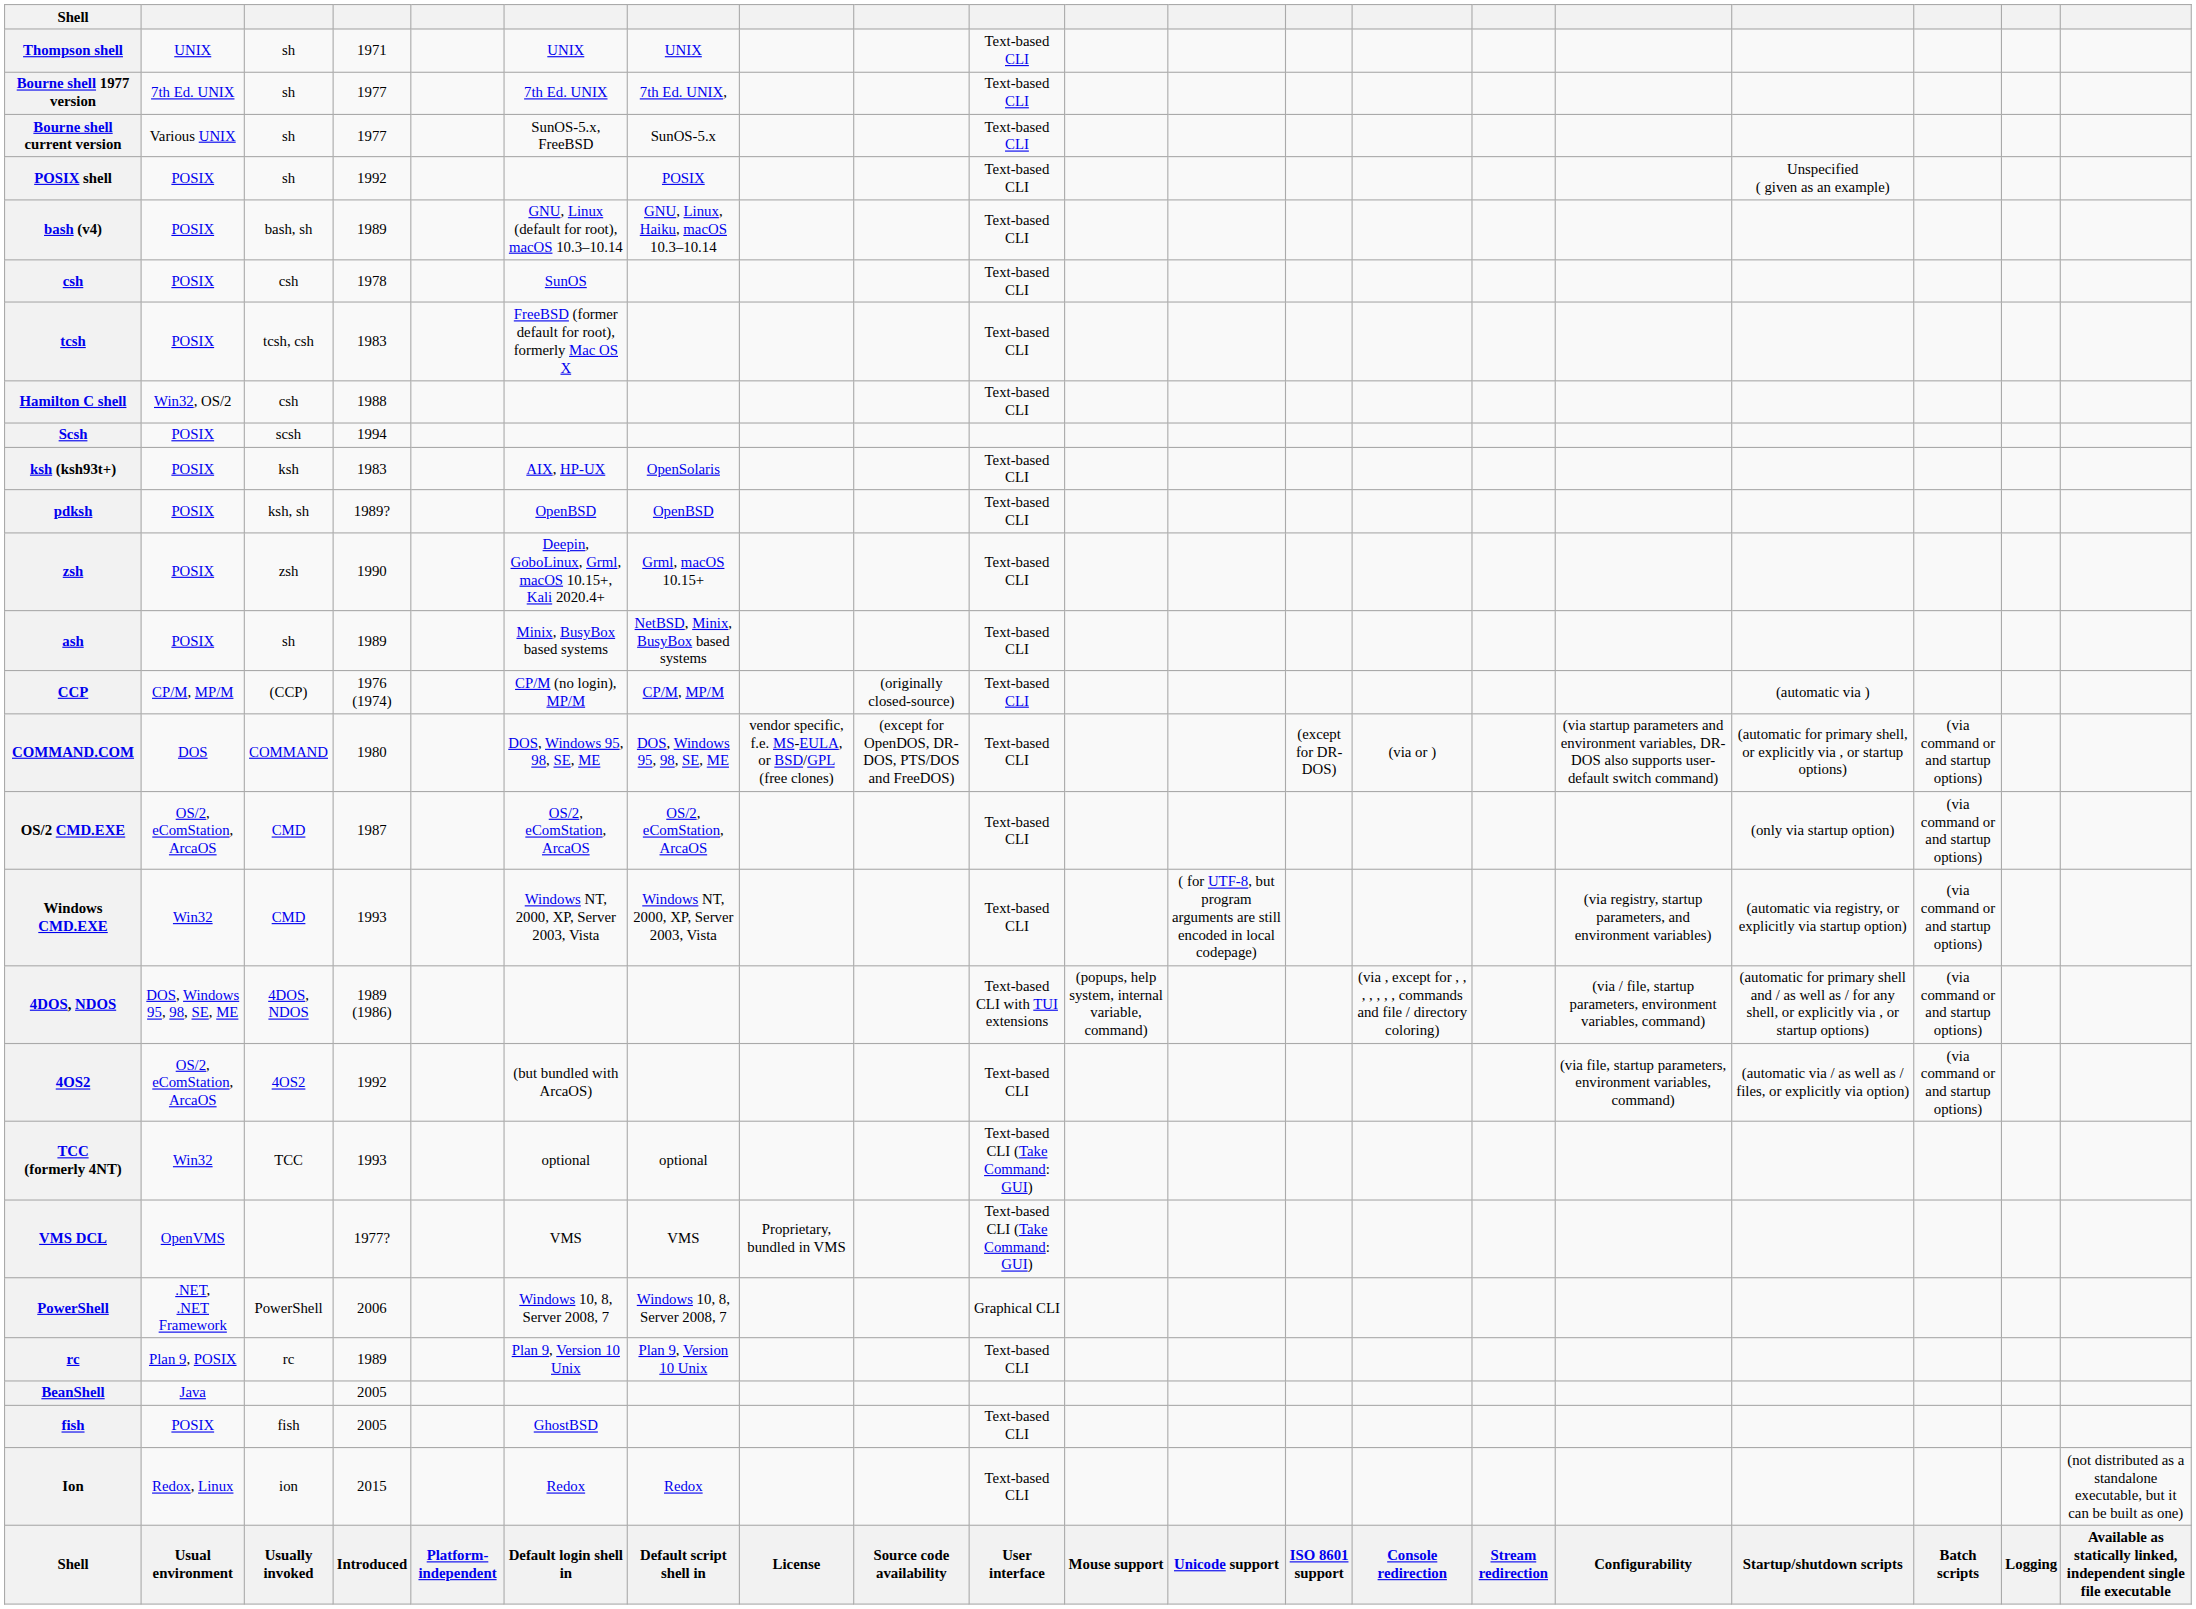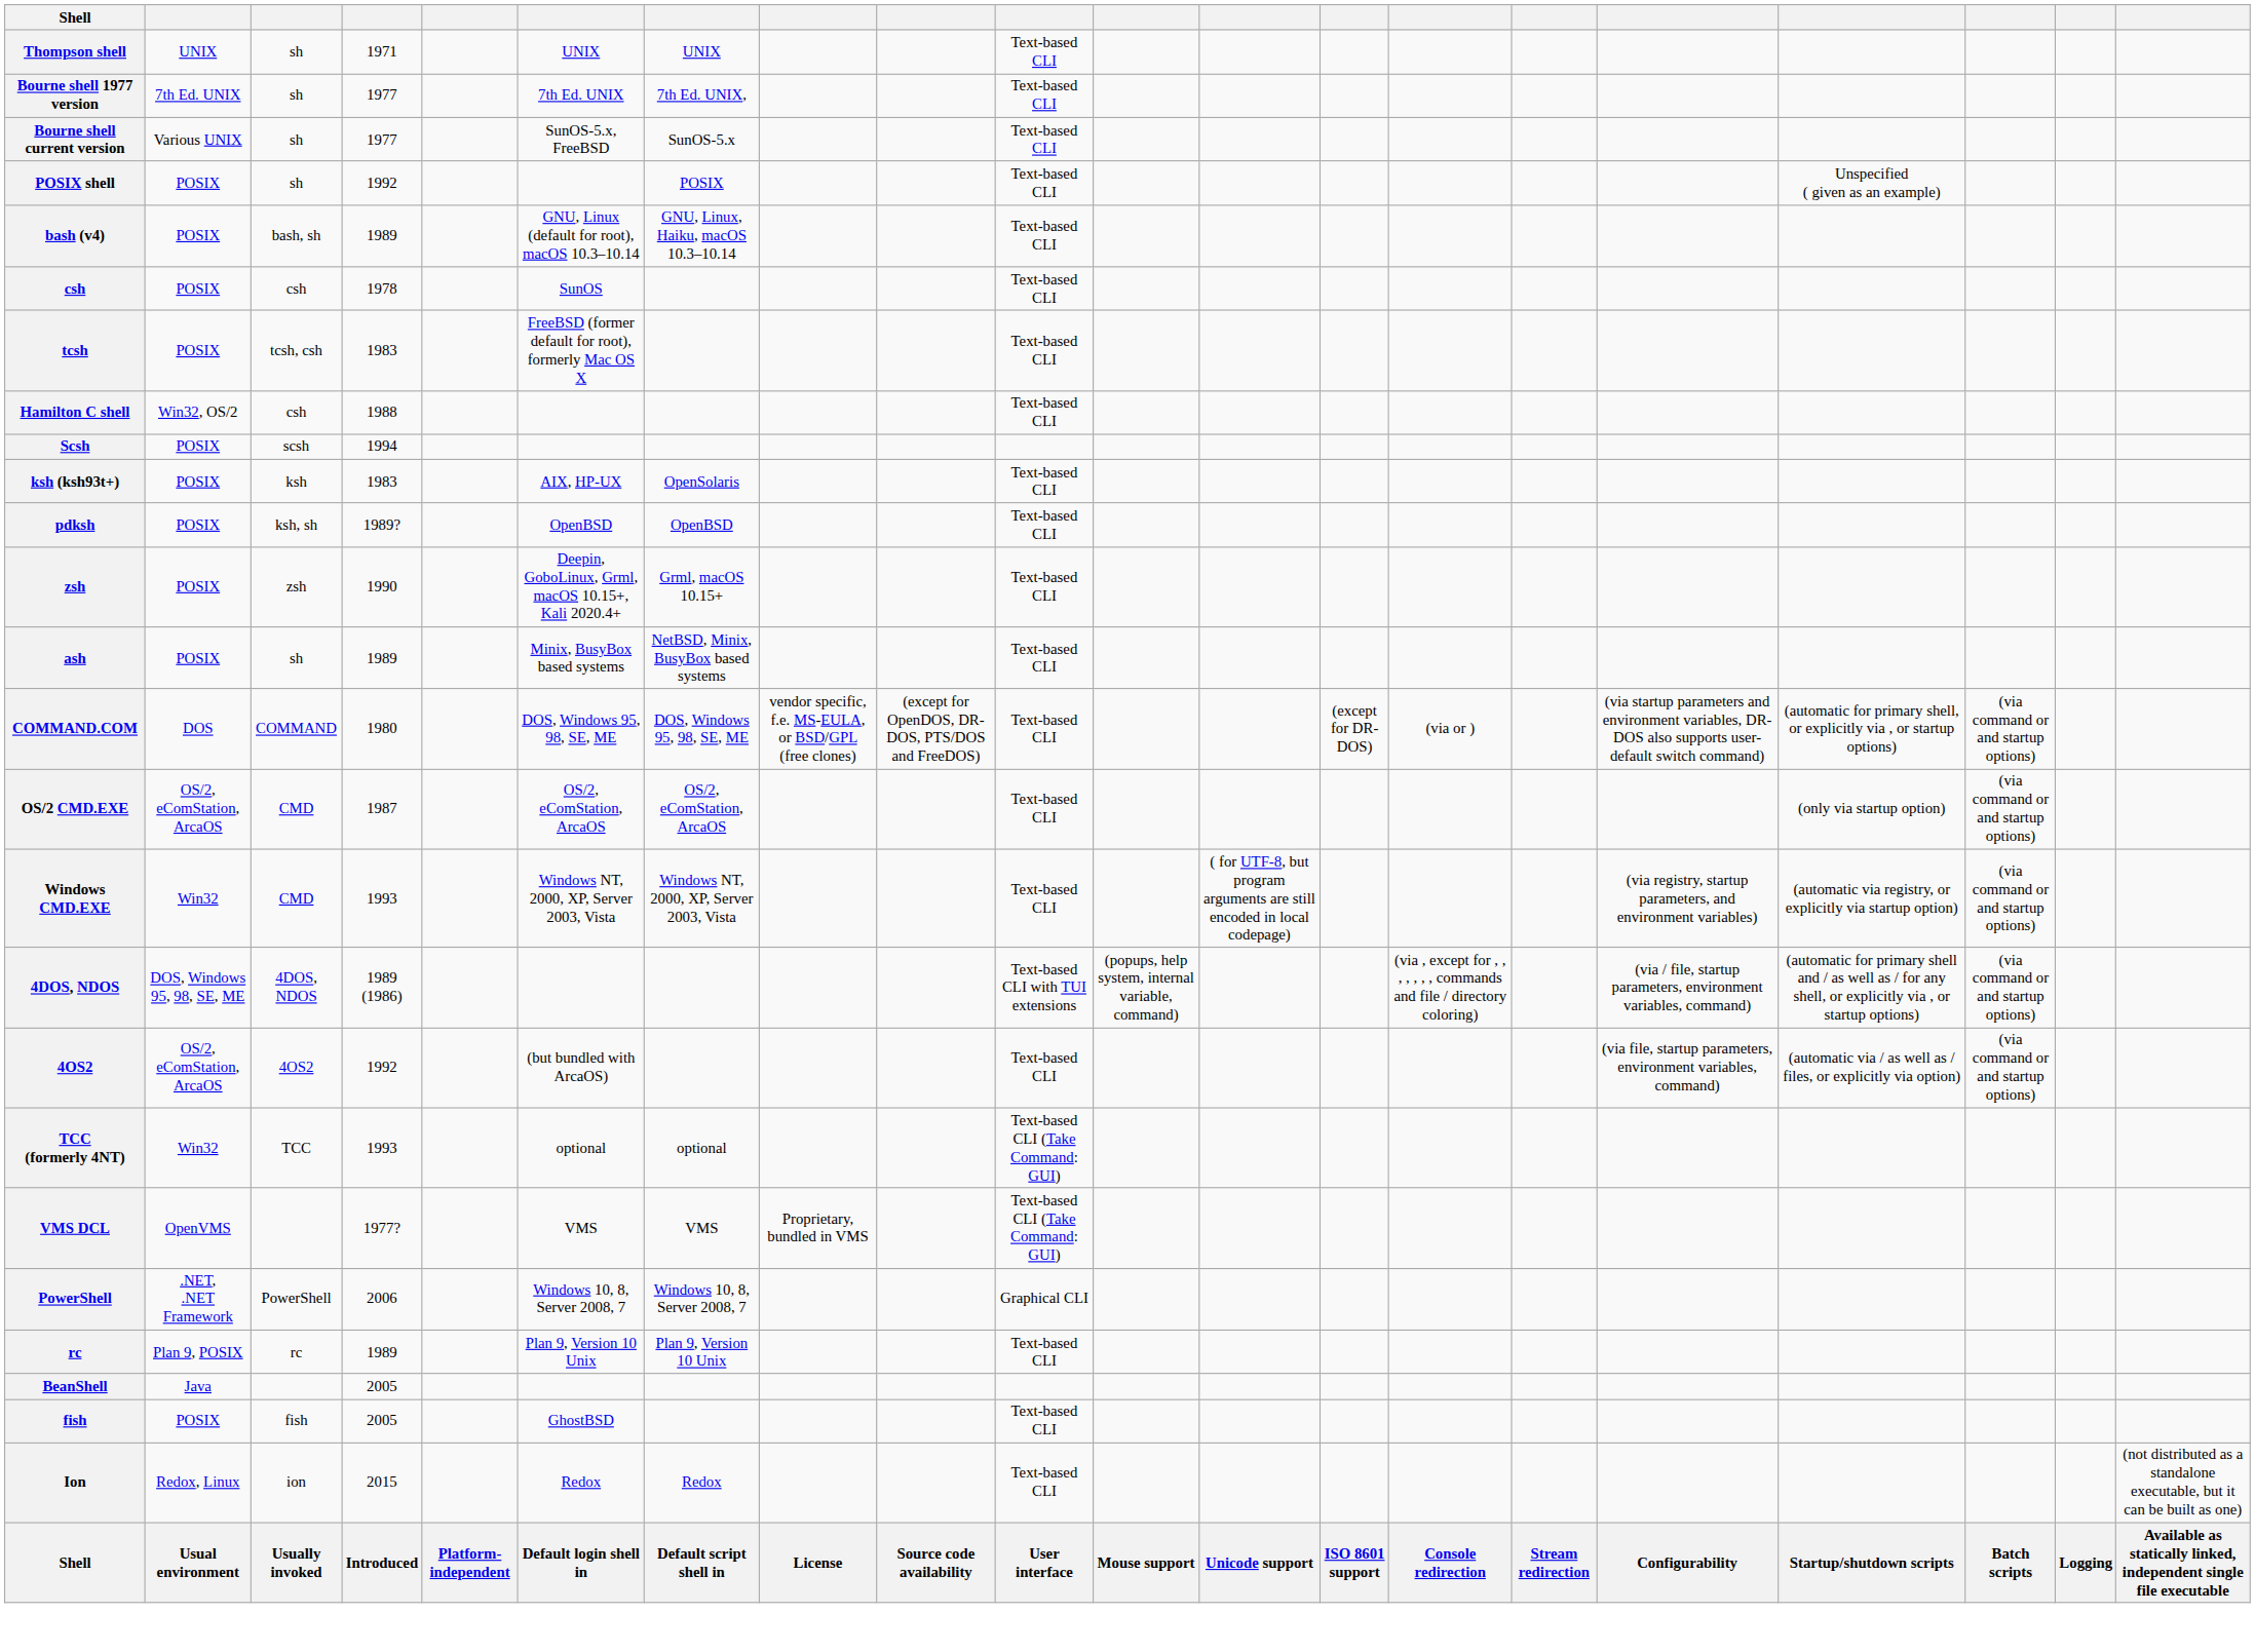- row: CCP | CP/M, MP/M | (CCP) | 1976 (1974) | CP/M (no login), MP/M | CP/M, MP/M | (originally closed-source) | Text-based CLI | (automatic via )
